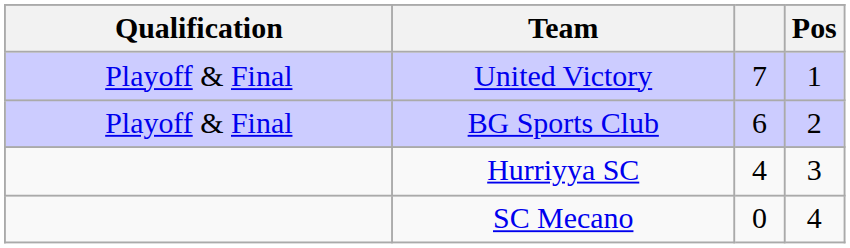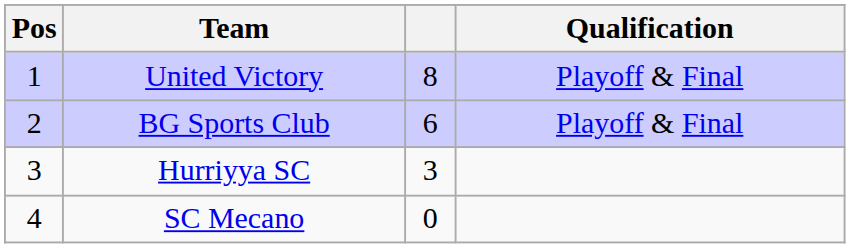columns swapped: Pos <-> Qualification
United Victory | column 3: 7 -> 8
Hurriyya SC | column 3: 4 -> 3
